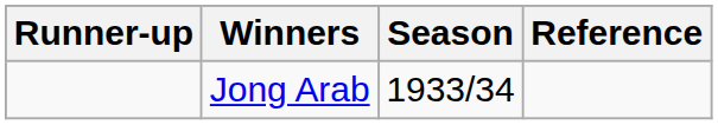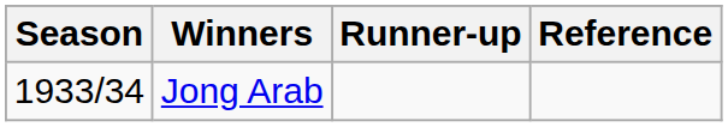columns swapped: Season <-> Runner-up
